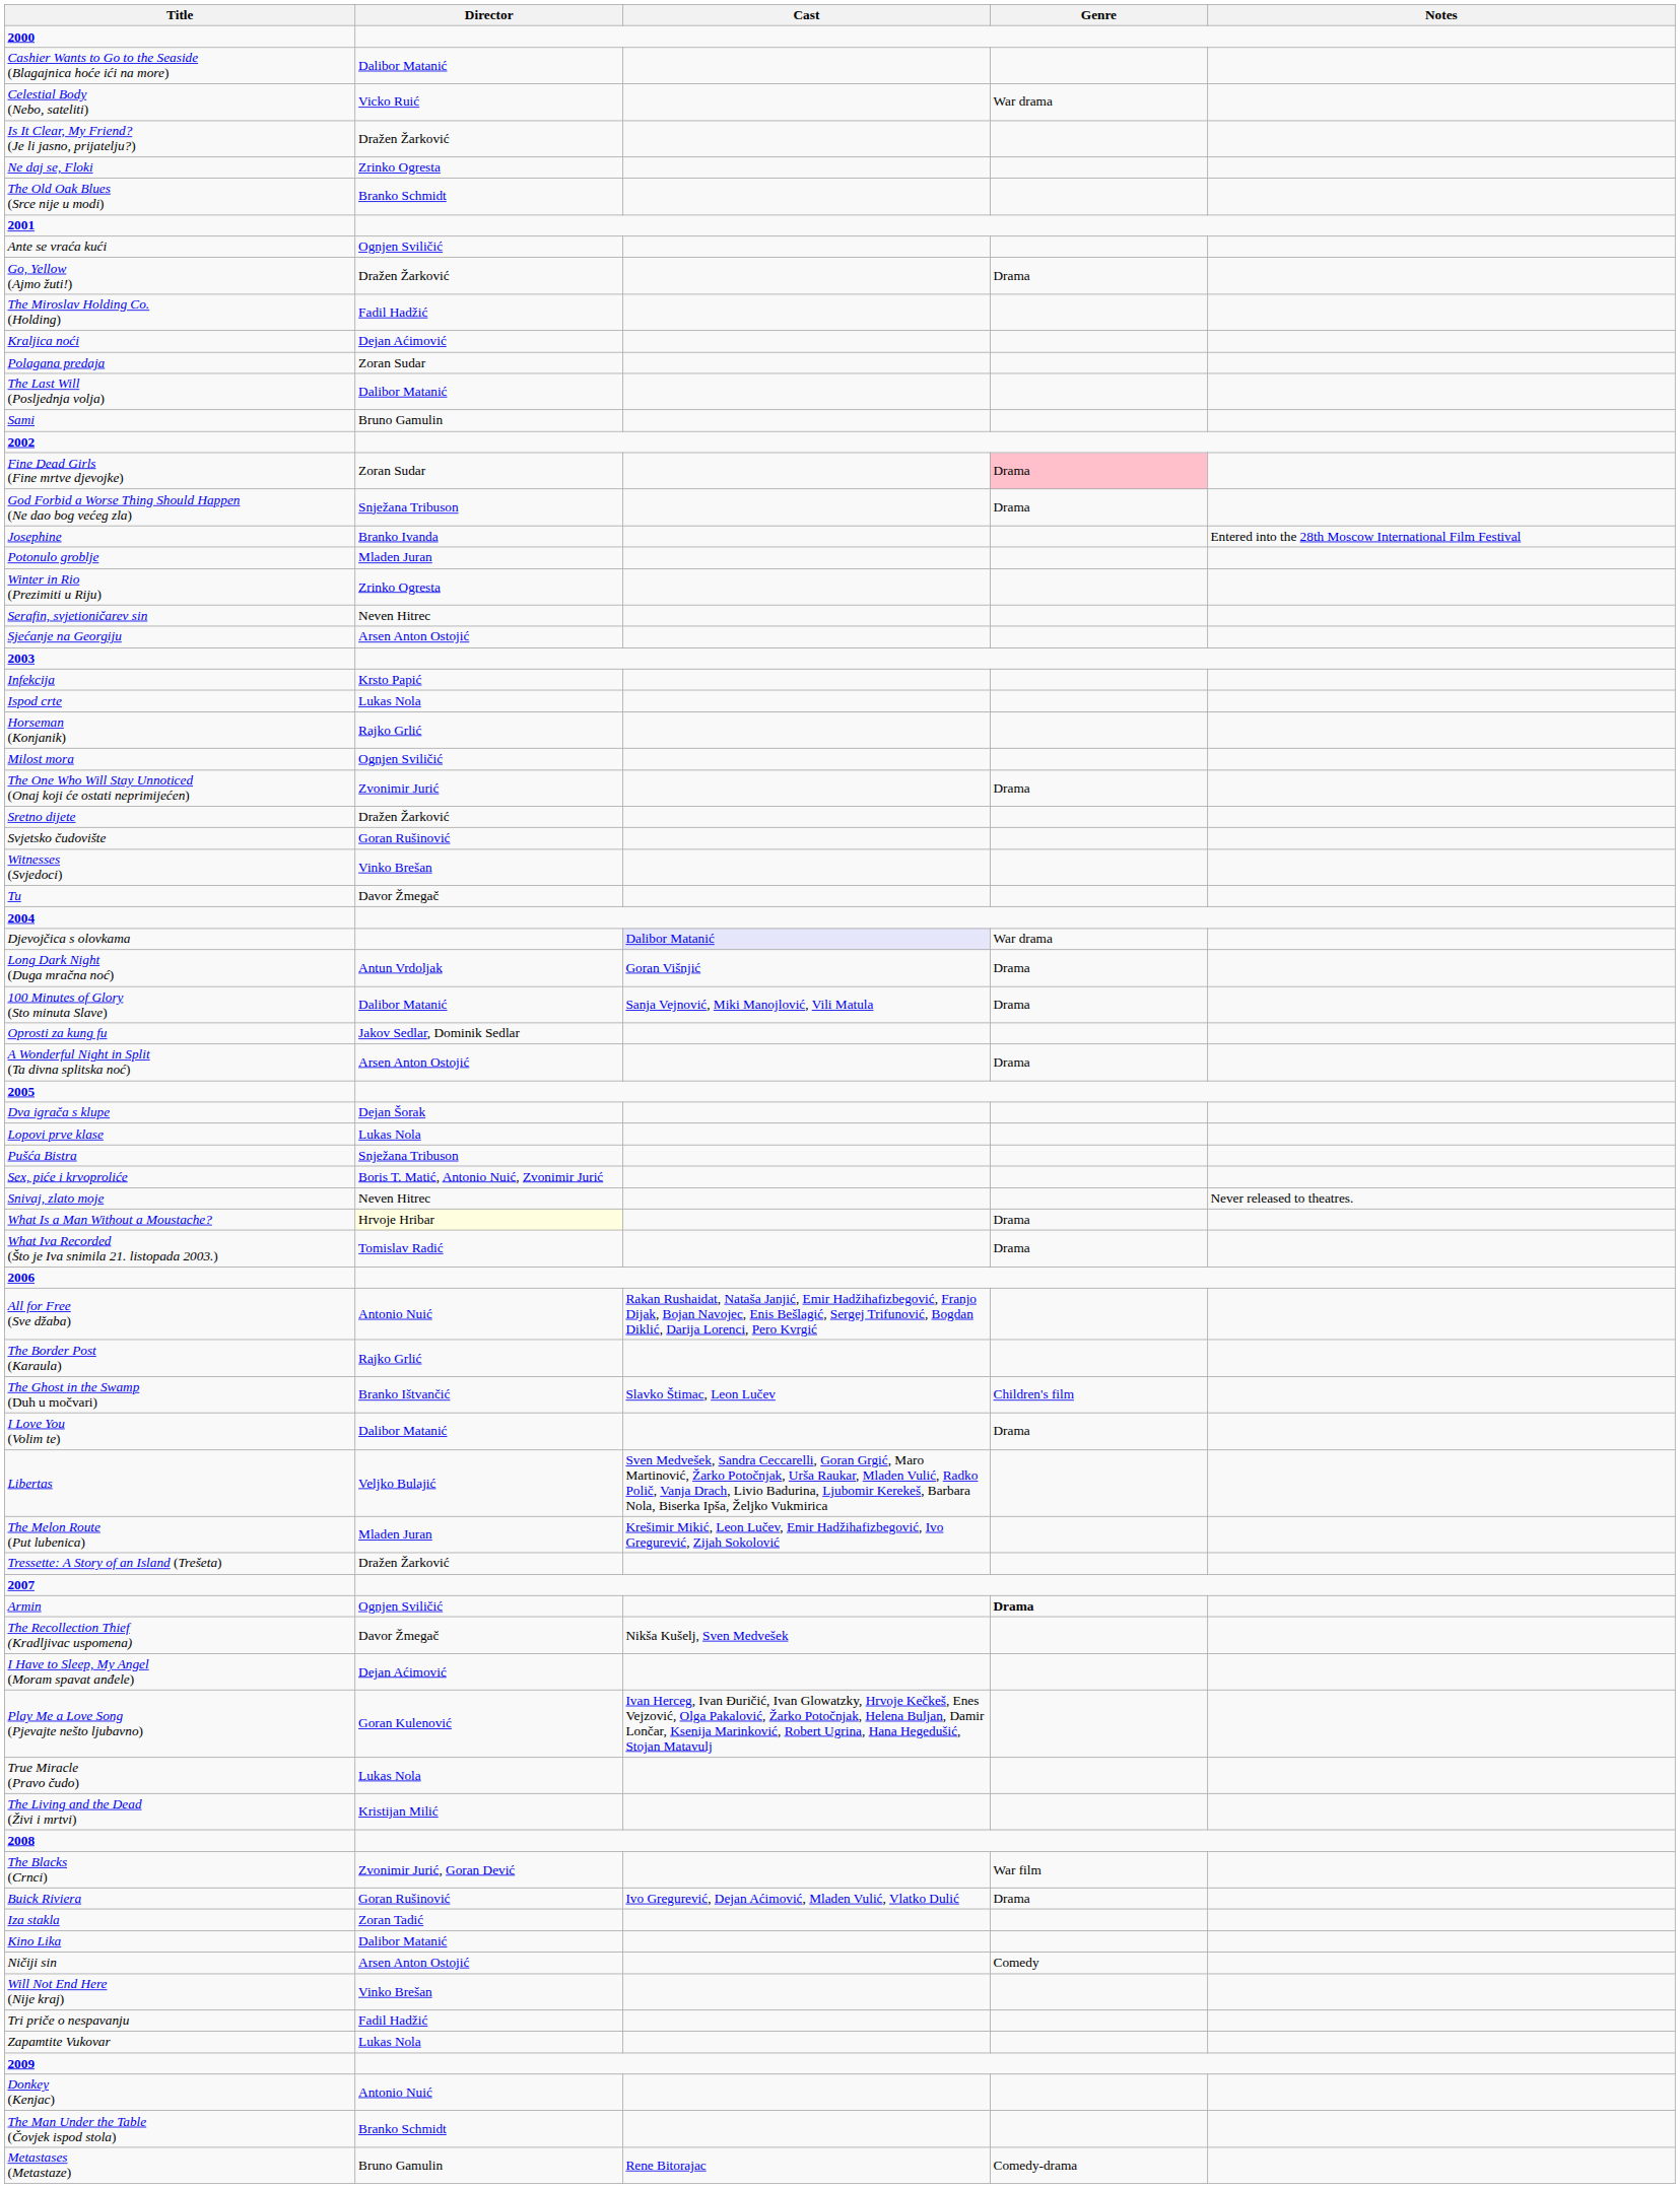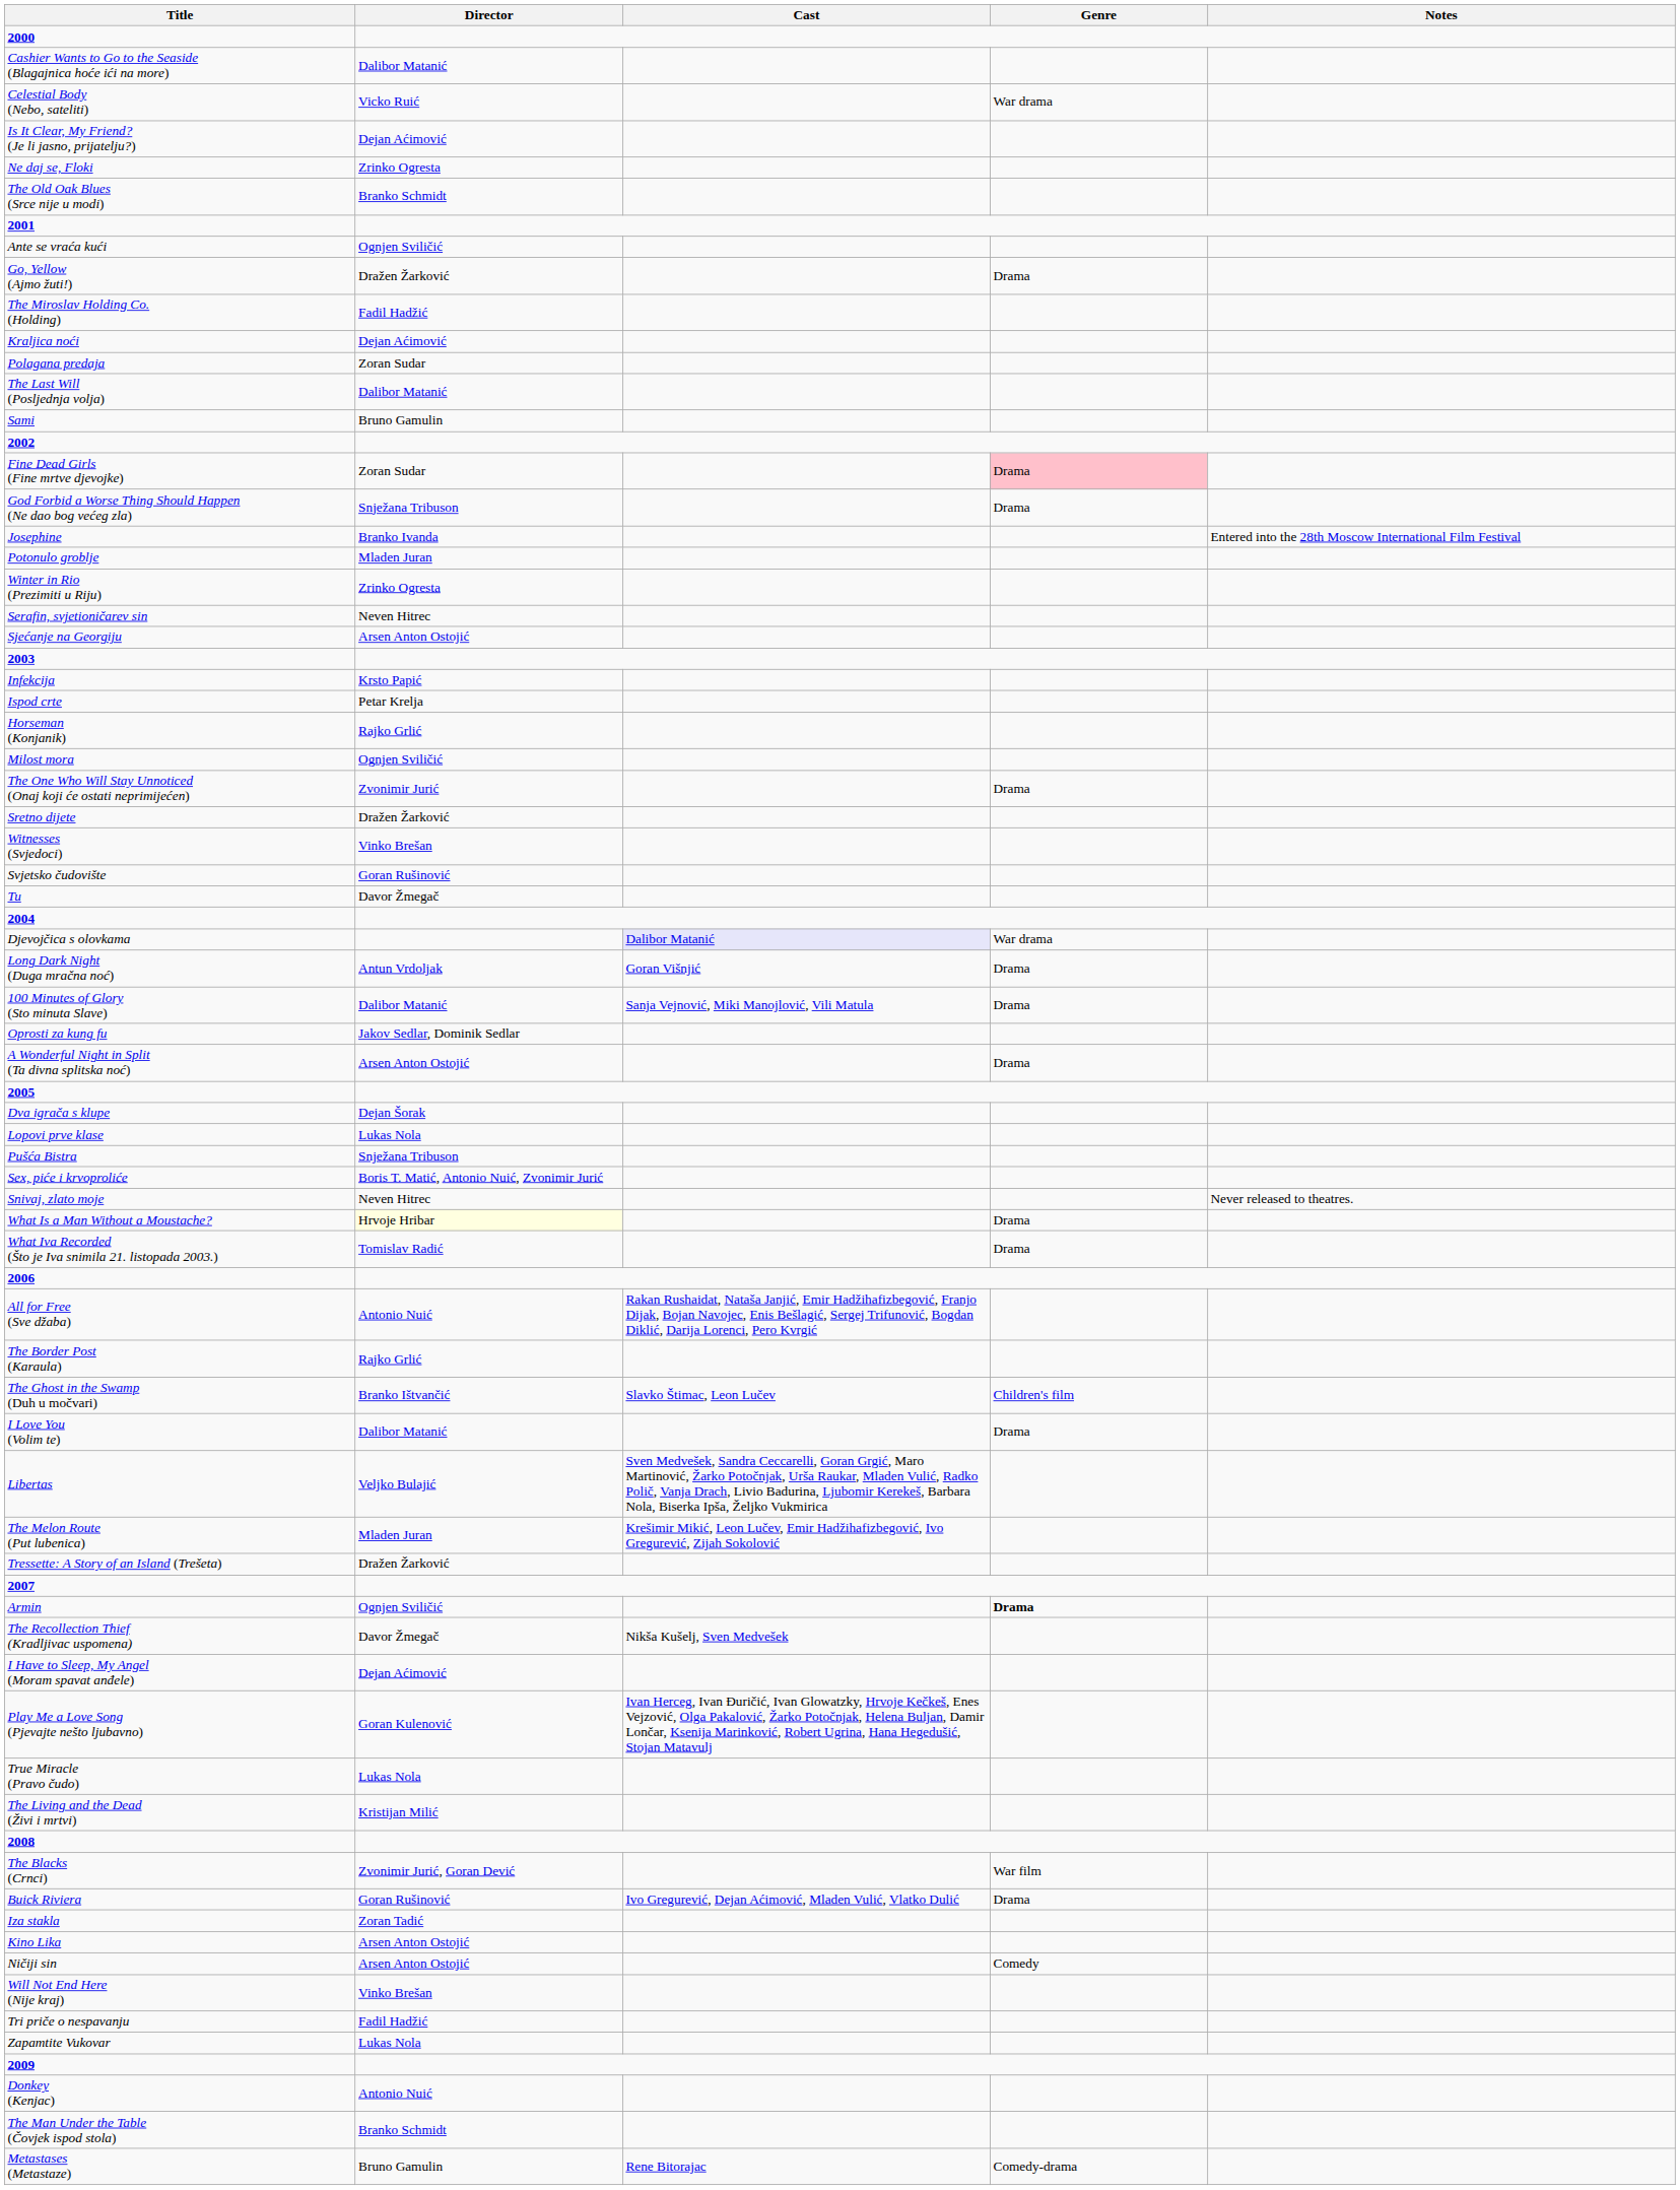Is It Clear, My Friend? (Je li jasno, prijatelju?) | Director: Dražen Žarković -> Dejan Aćimović
Ispod crte | Director: Lukas Nola -> Petar Krelja
rows swapped: Witnesses (Svjedoci) <-> Svjetsko čudovište
Kino Lika | Director: Dalibor Matanić -> Arsen Anton Ostojić
